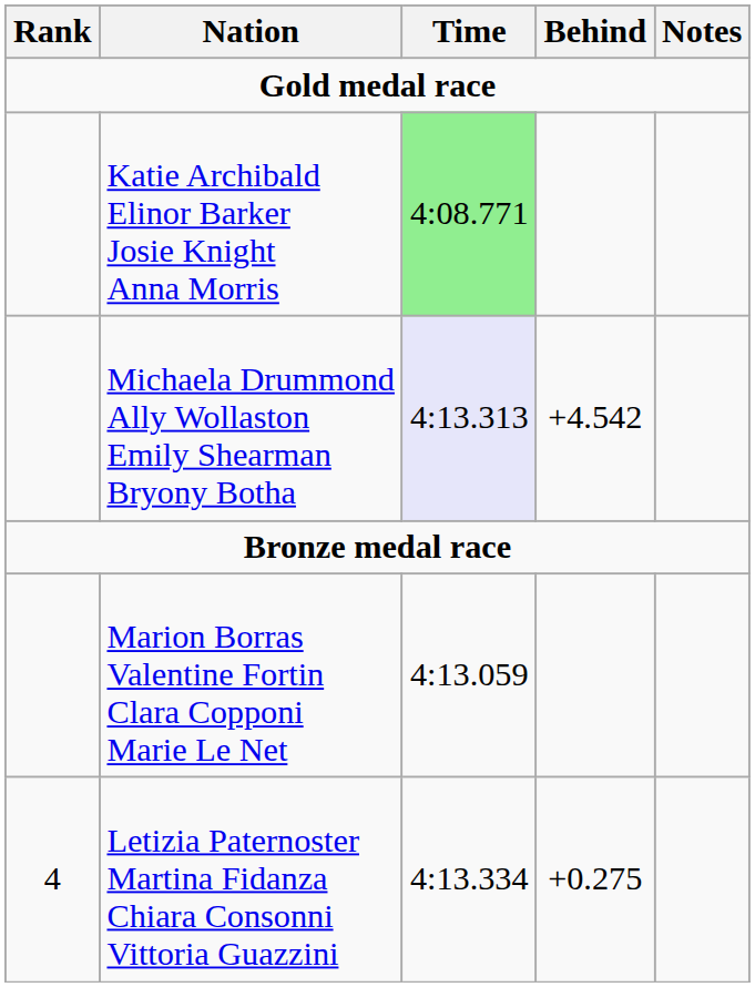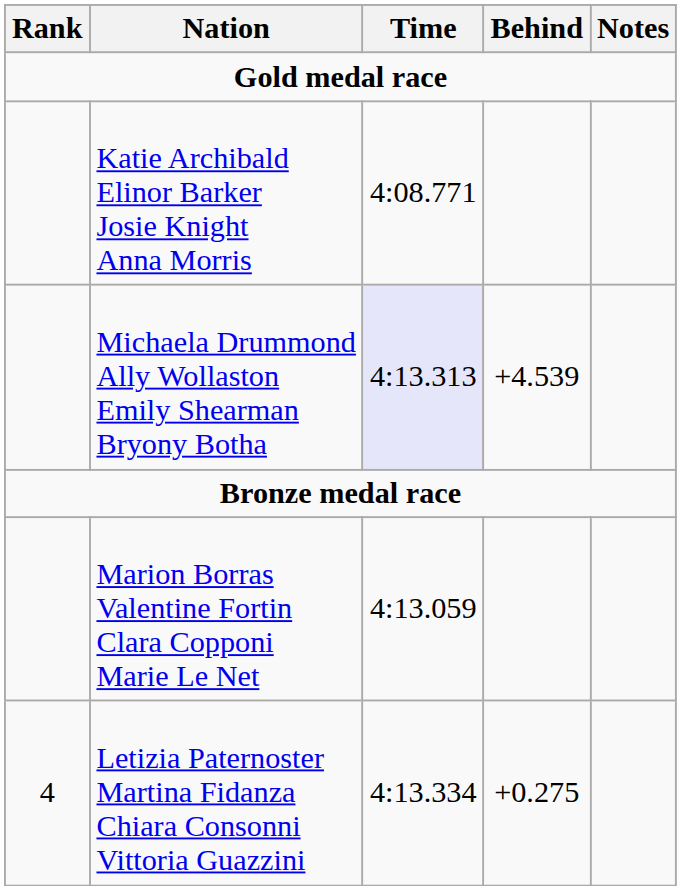Katie Archibald Elinor Barker Josie Knight Anna Morris | Time: lightgreen background -> no background
Michaela Drummond Ally Wollaston Emily Shearman Bryony Botha | Behind: +4.542 -> +4.539
